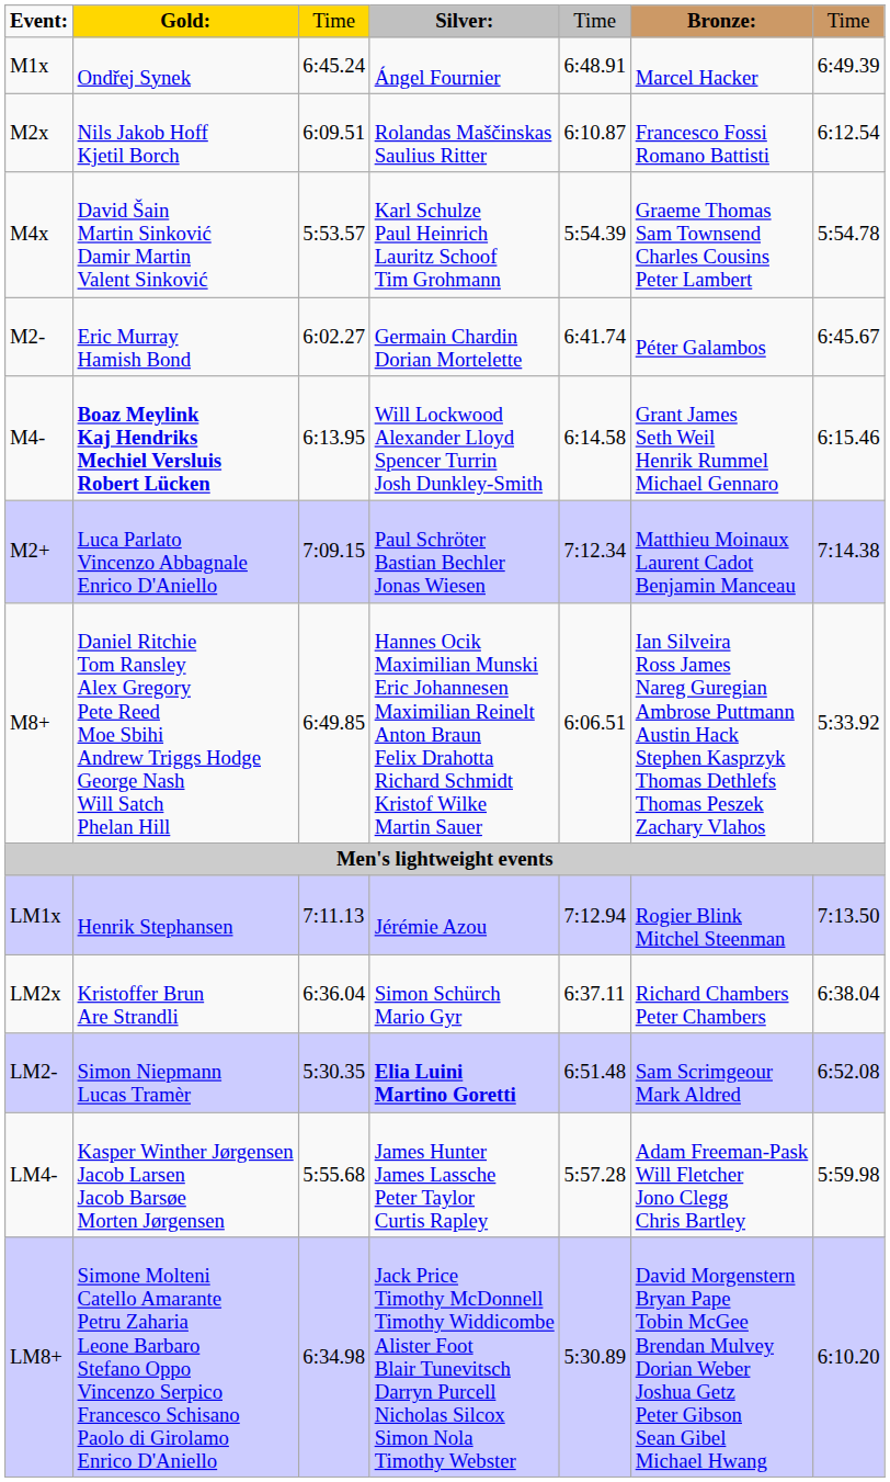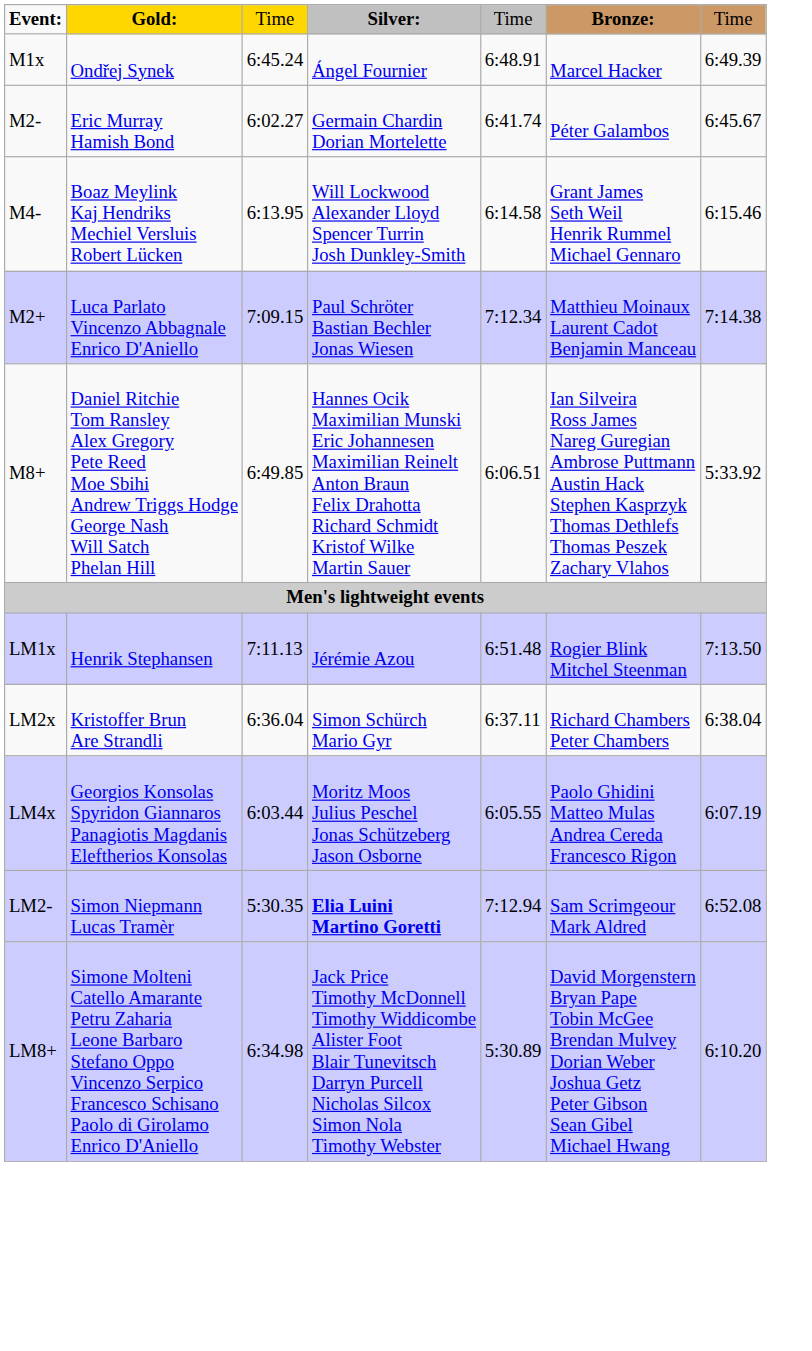- row: M2x | Nils Jakob Hoff Kjetil Borch | 6:09.51 | Rolandas Maščinskas Saulius Ritter | 6:10.87 | Francesco Fossi Romano Battisti | 6:12.54
- row: M4x | David Šain Martin Sinković Damir Martin Valent Sinković | 5:53.57 | Karl Schulze Paul Heinrich Lauritz Schoof Tim Grohmann | 5:54.39 | Graeme Thomas Sam Townsend Charles Cousins Peter Lambert | 5:54.78
M4- | column 2: bold -> normal
LM1x | column 5: 7:12.94 -> 6:51.48
+ row: LM4x | Georgios Konsolas Spyridon Giannaros Panagiotis Magdanis Eleftherios Konsolas | 6:03.44 | Moritz Moos Julius Peschel Jonas Schützeberg Jason Osborne | 6:05.55 | Paolo Ghidini Matteo Mulas Andrea Cereda Francesco Rigon | 6:07.19
LM2- | column 5: 6:51.48 -> 7:12.94
- row: LM4- | Kasper Winther Jørgensen Jacob Larsen Jacob Barsøe Morten Jørgensen | 5:55.68 | James Hunter James Lassche Peter Taylor Curtis Rapley | 5:57.28 | Adam Freeman-Pask Will Fletcher Jono Clegg Chris Bartley | 5:59.98
